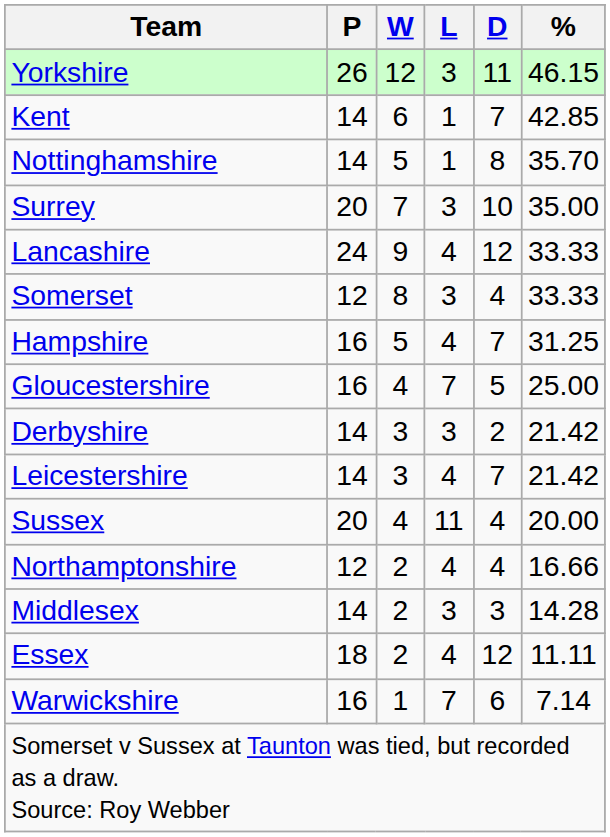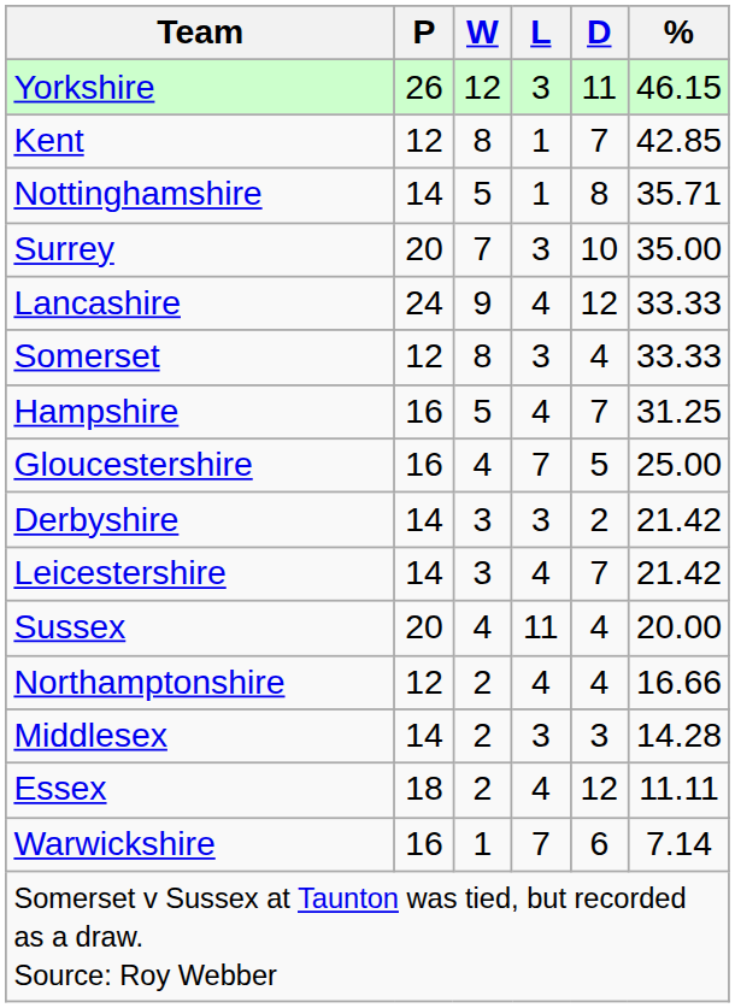Kent | P: 14 -> 12
Kent | W: 6 -> 8
Nottinghamshire | %: 35.70 -> 35.71
